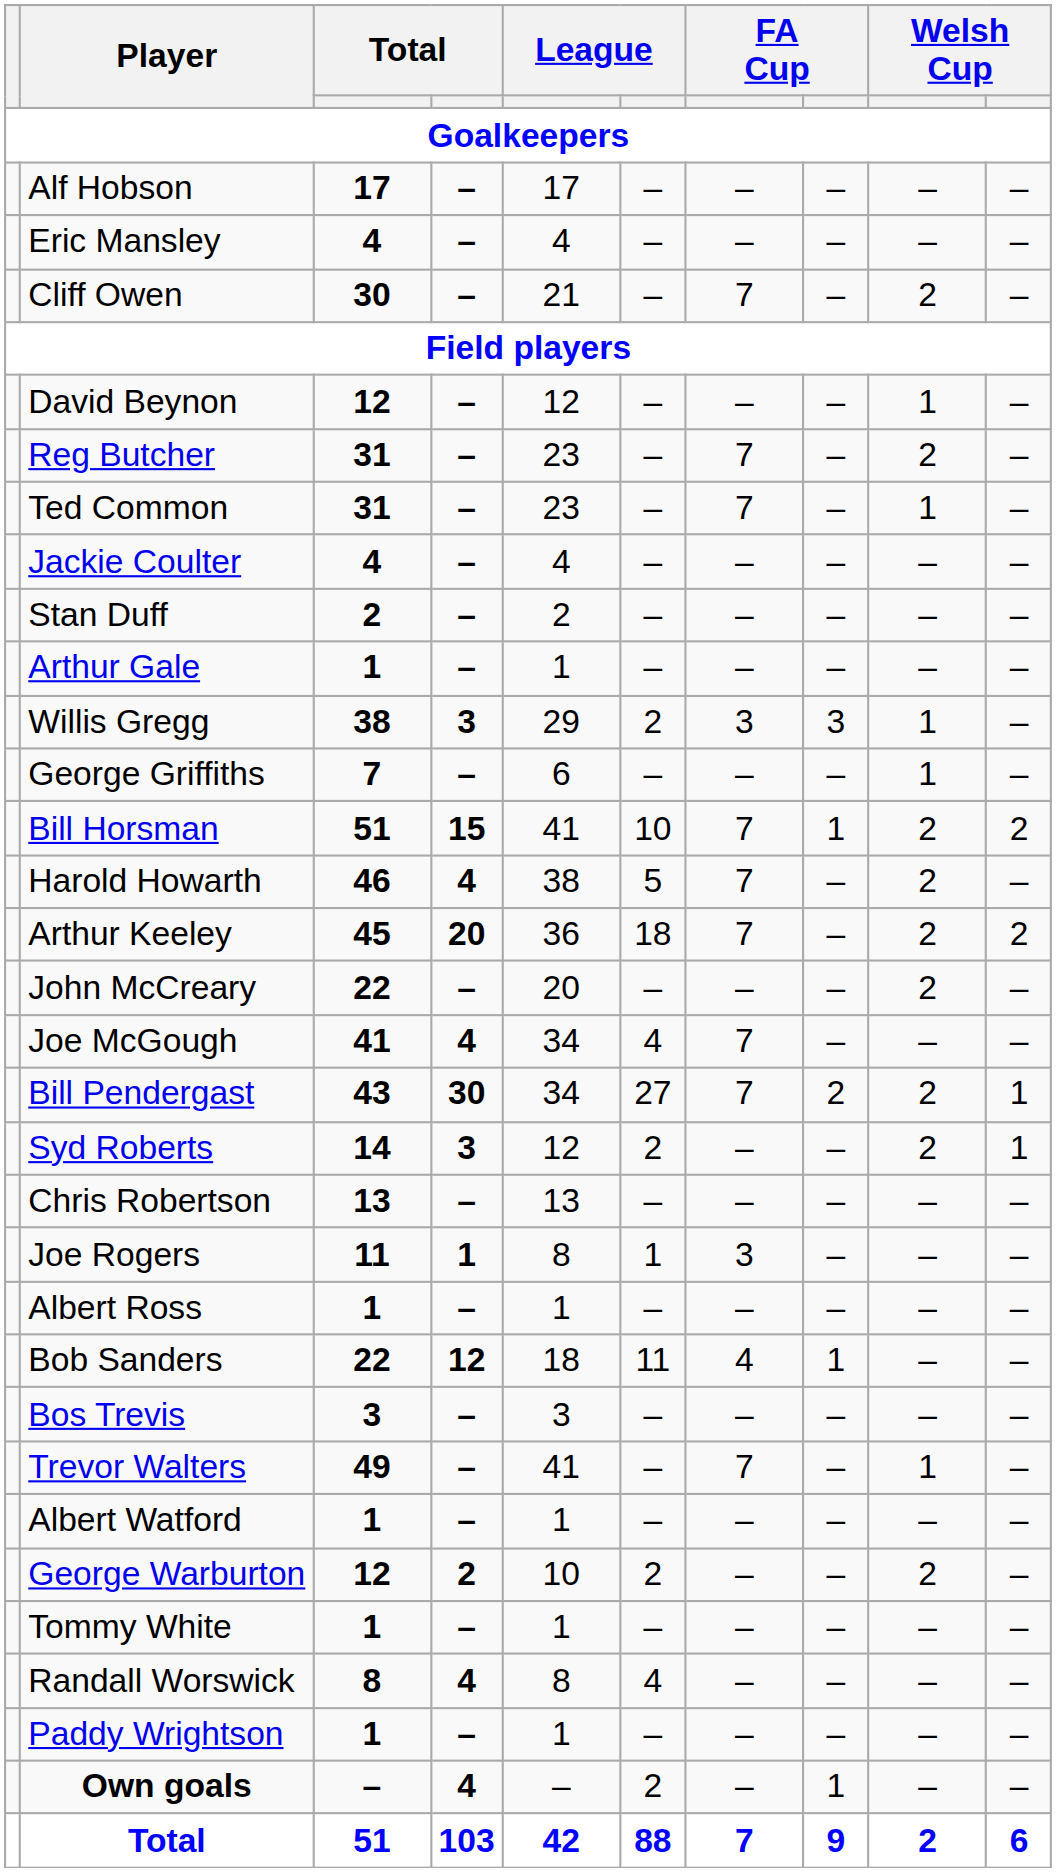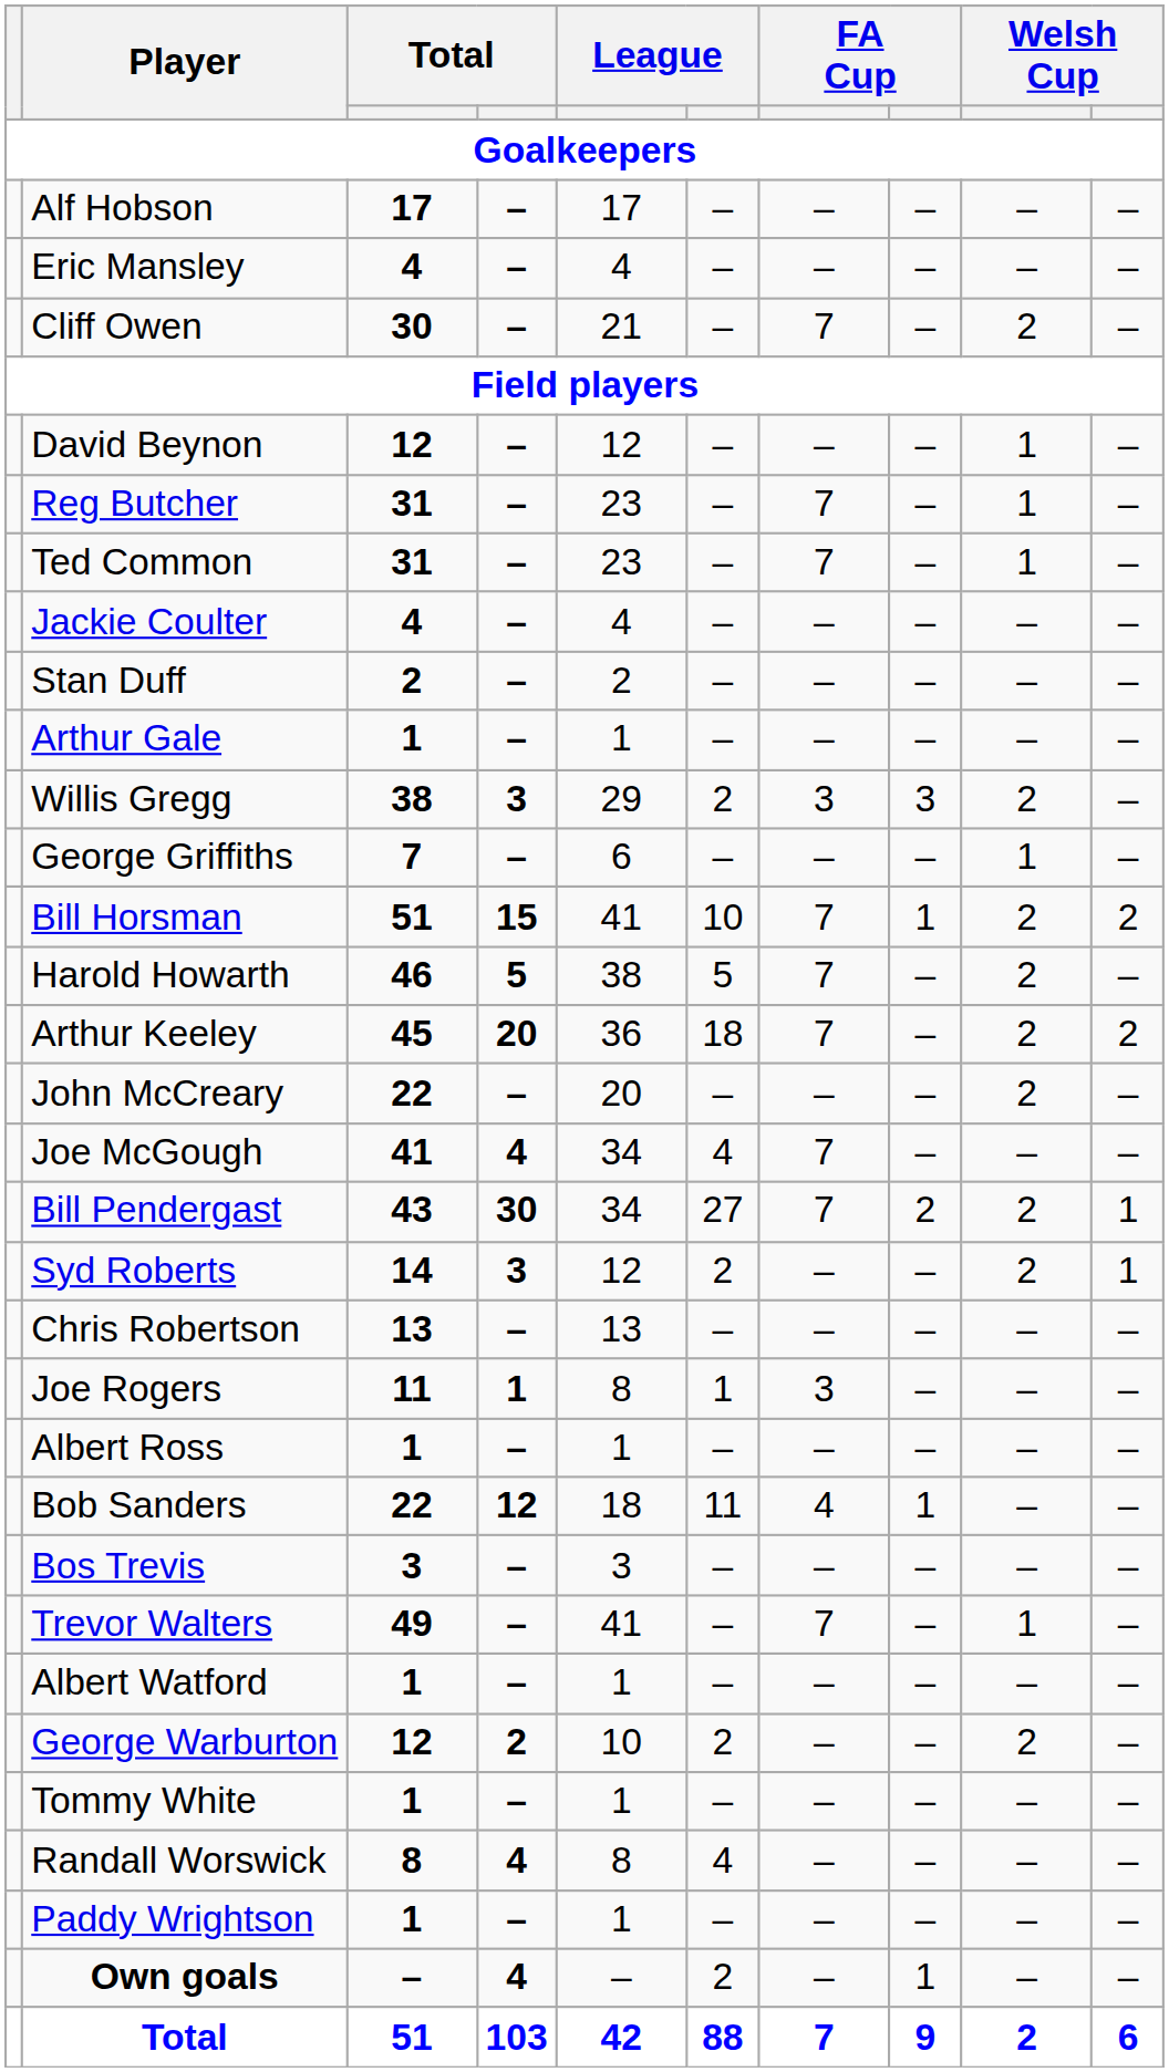Reg Butcher | column 9: 2 -> 1
Willis Gregg | column 9: 1 -> 2
Harold Howarth | column 4: 4 -> 5
